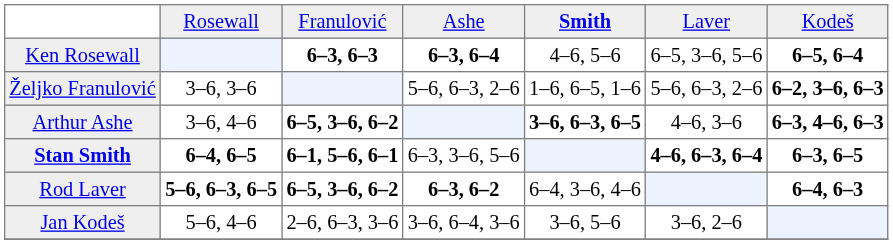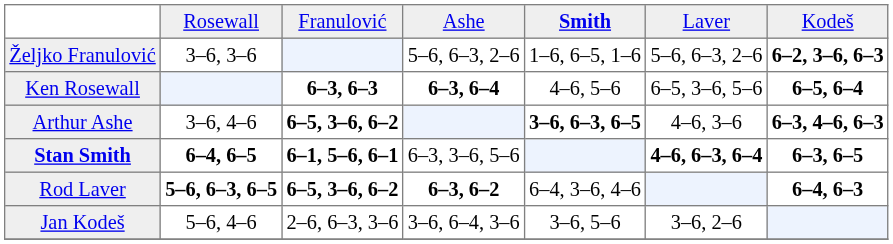rows swapped: Ken Rosewall <-> Željko Franulović
